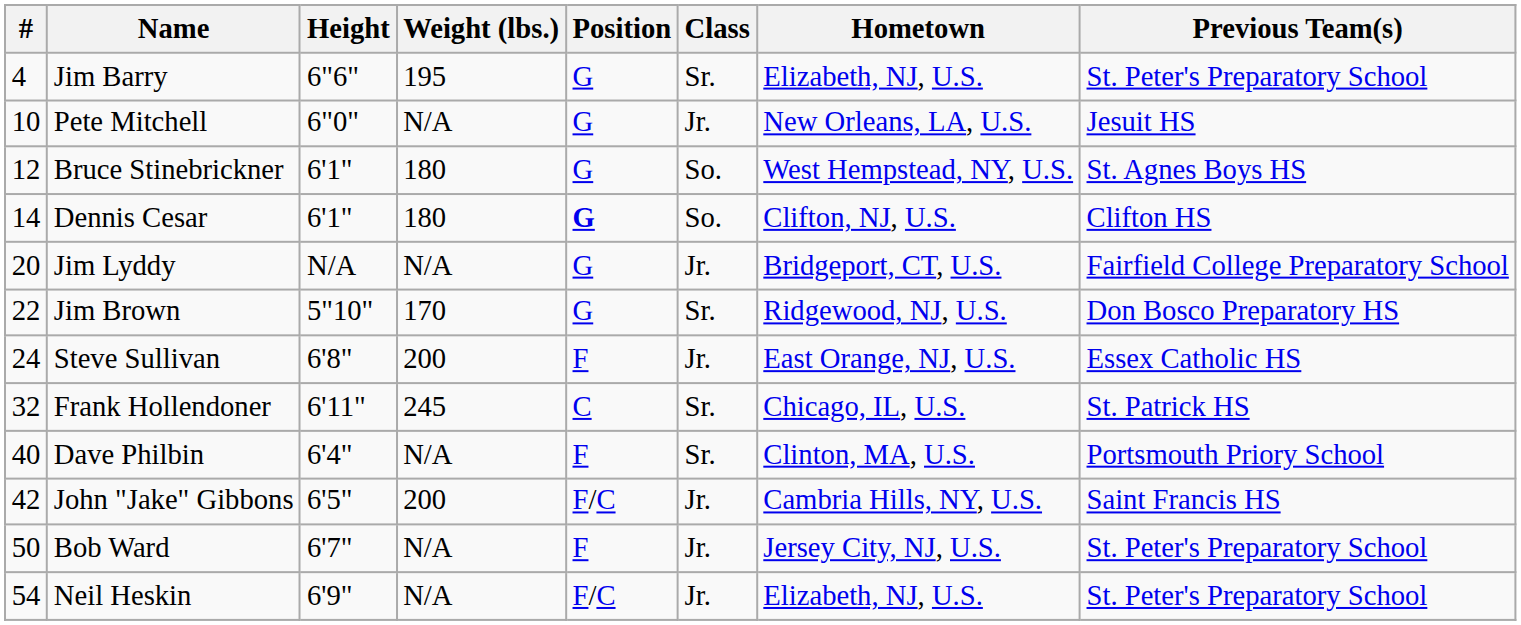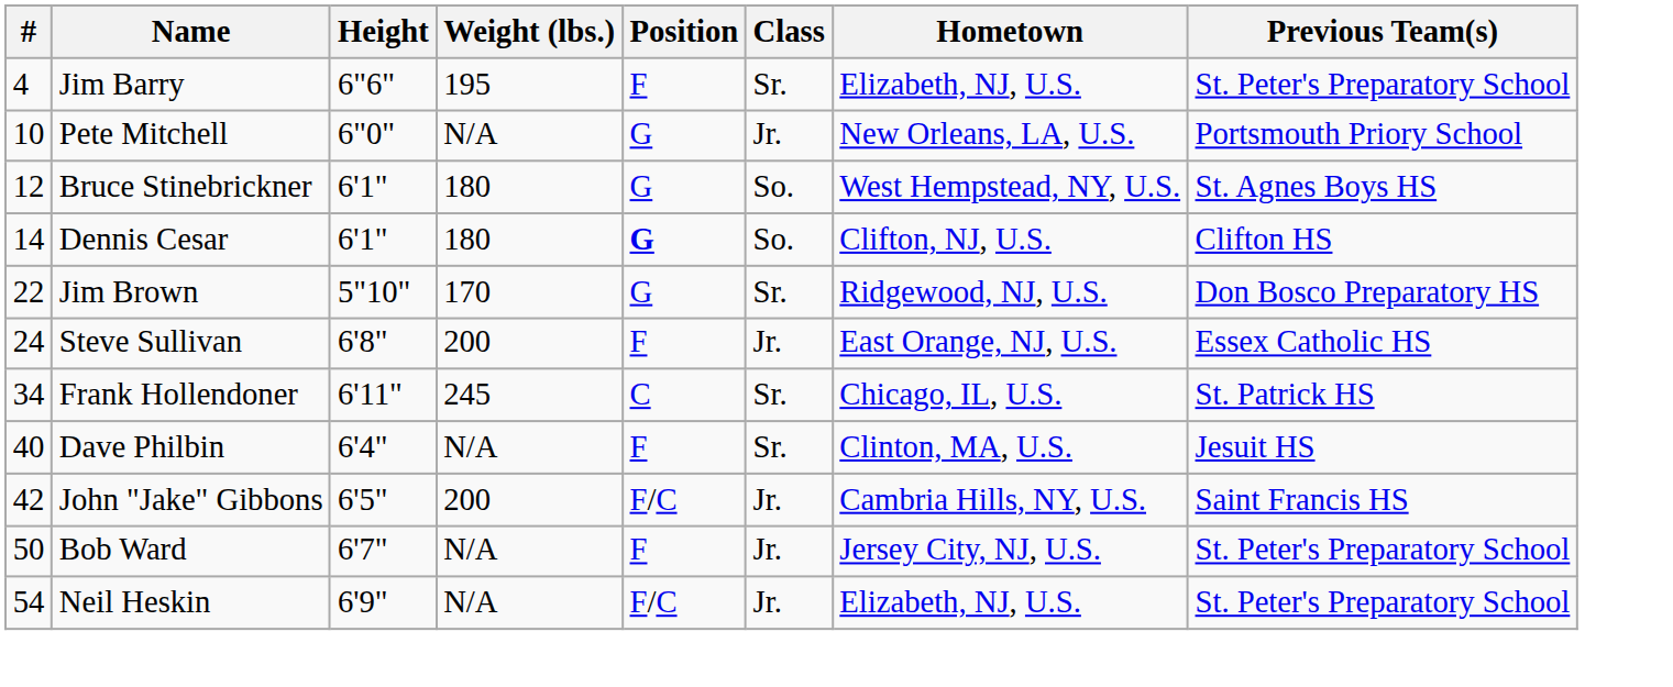Jim Barry | Position: G -> F
Pete Mitchell | Previous Team(s): Jesuit HS -> Portsmouth Priory School
- row: 20 | Jim Lyddy | N/A | N/A | G | Jr. | Bridgeport, CT, U.S. | Fairfield College Preparatory School
Frank Hollendoner | #: 32 -> 34
Dave Philbin | Previous Team(s): Portsmouth Priory School -> Jesuit HS
